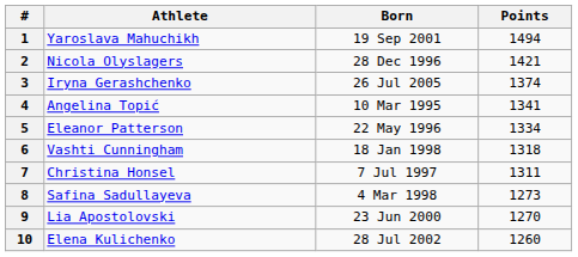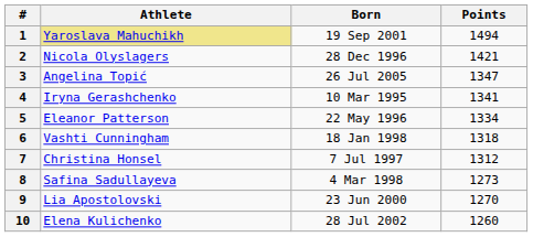1 | Athlete: no background -> khaki background
3 | Athlete: Iryna Gerashchenko -> Angelina Topić
3 | Points: 1374 -> 1347
4 | Athlete: Angelina Topić -> Iryna Gerashchenko
7 | Points: 1311 -> 1312
